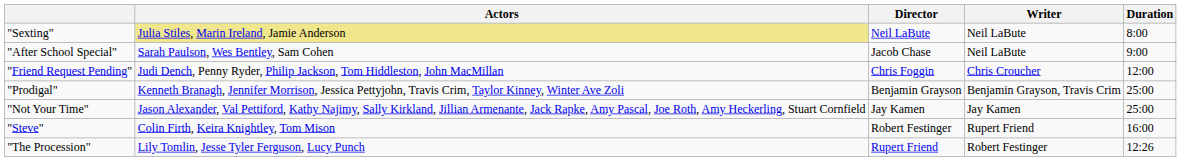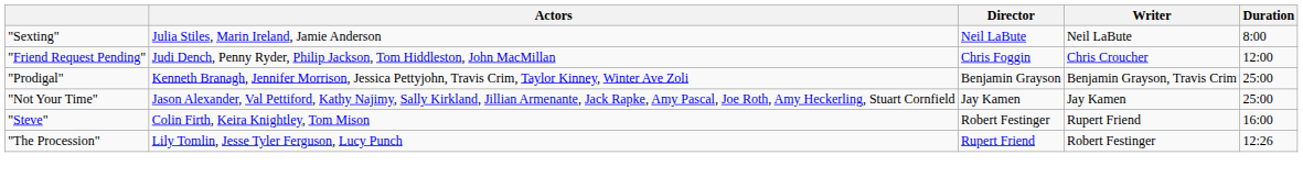"Sexting" | Actors: khaki background -> no background
- row: "After School Special" | Sarah Paulson, Wes Bentley, Sam Cohen | Jacob Chase | Neil LaBute | 9:00
